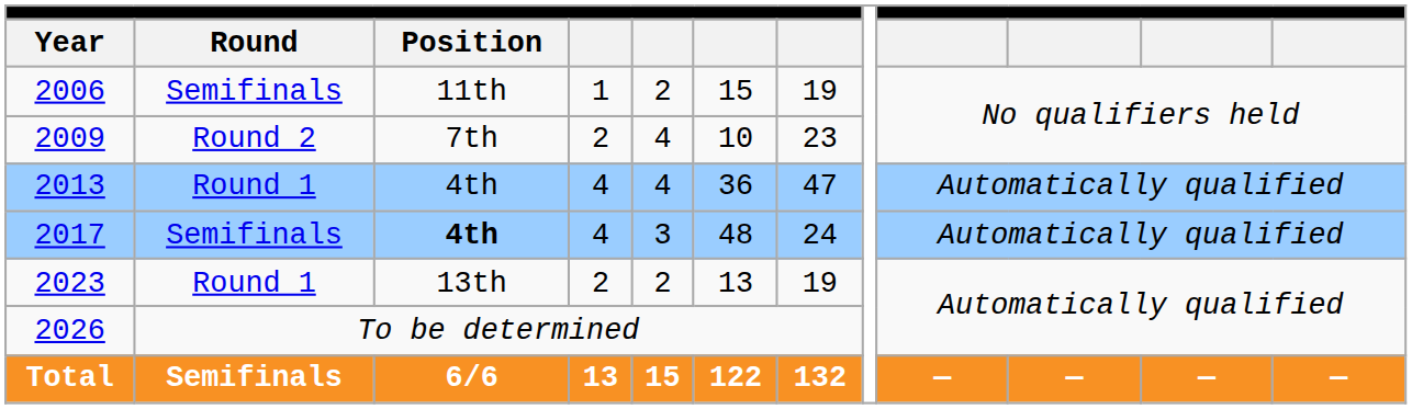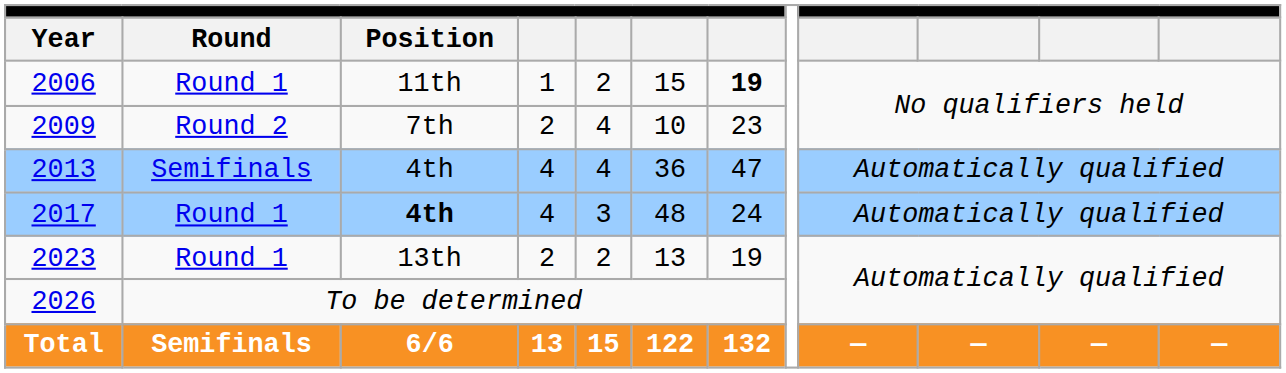2006 | Round: Semifinals -> Round 1
2006 | column 7: normal -> bold
2013 | Round: Round 1 -> Semifinals
2017 | Round: Semifinals -> Round 1
